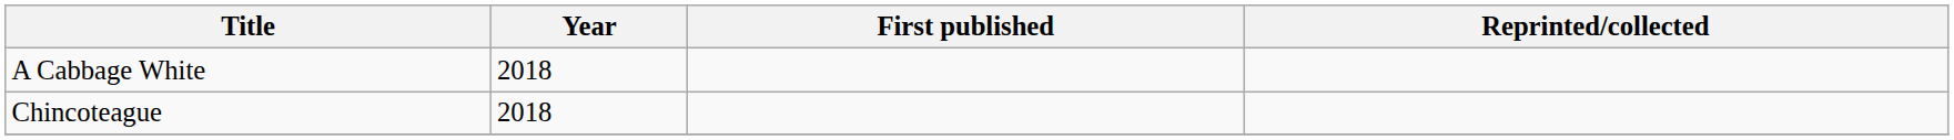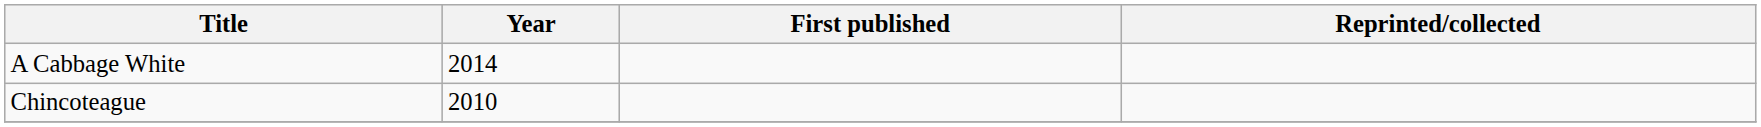A Cabbage White | Year: 2018 -> 2014
Chincoteague | Year: 2018 -> 2010
